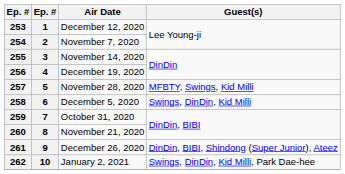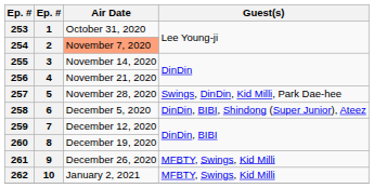253 | Air Date: December 12, 2020 -> October 31, 2020
254 | Air Date: no background -> lightsalmon background
256 | Air Date: December 19, 2020 -> November 21, 2020
257 | Guest(s): MFBTY, Swings, Kid Milli -> Swings, DinDin, Kid Milli, Park Dae-hee
258 | Guest(s): Swings, DinDin, Kid Milli -> DinDin, BIBI, Shindong (Super Junior), Ateez
259 | Air Date: October 31, 2020 -> December 12, 2020
260 | Air Date: November 21, 2020 -> December 19, 2020
261 | Guest(s): DinDin, BIBI, Shindong (Super Junior), Ateez -> MFBTY, Swings, Kid Milli
262 | Guest(s): Swings, DinDin, Kid Milli, Park Dae-hee -> MFBTY, Swings, Kid Milli
